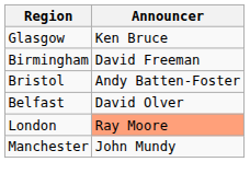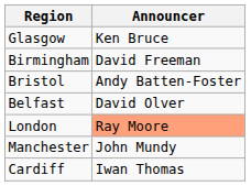+ row: Cardiff | Iwan Thomas
